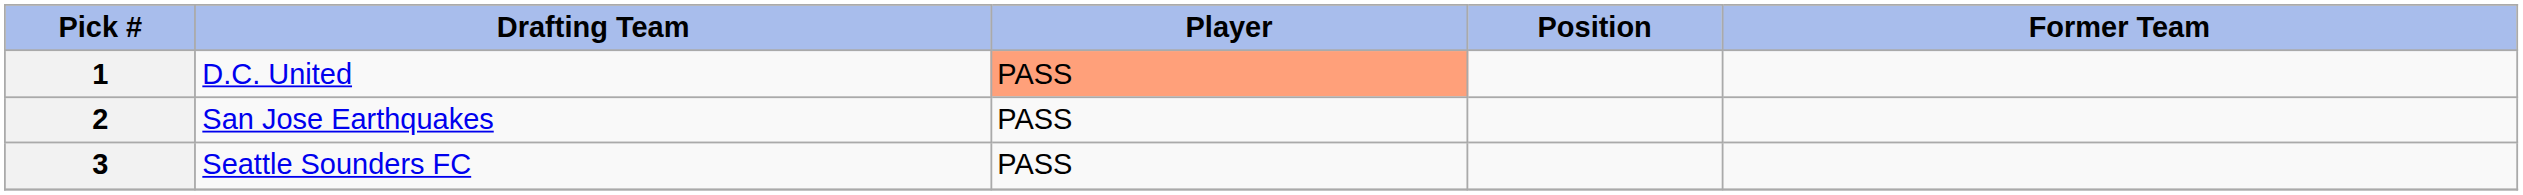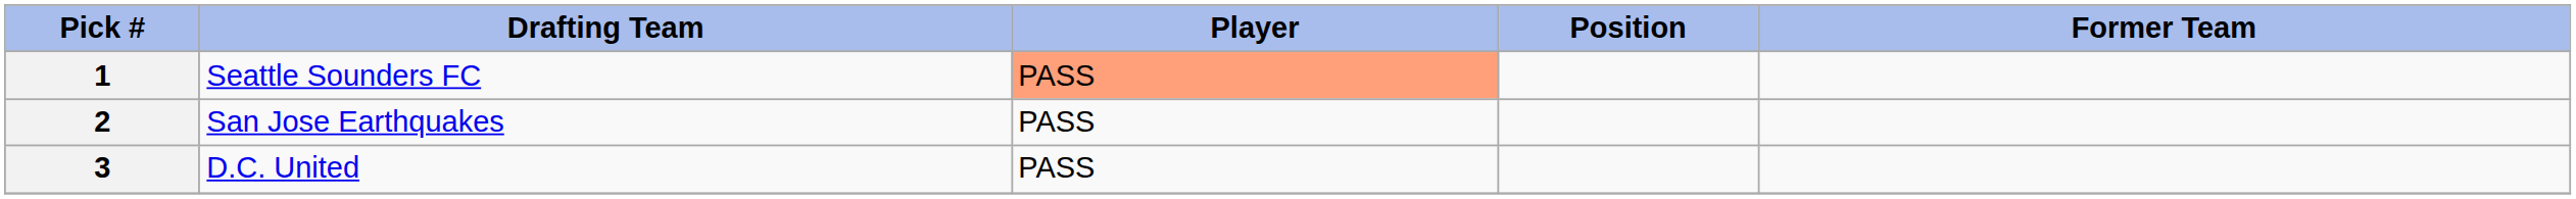1 | Drafting Team: D.C. United -> Seattle Sounders FC
3 | Drafting Team: Seattle Sounders FC -> D.C. United
